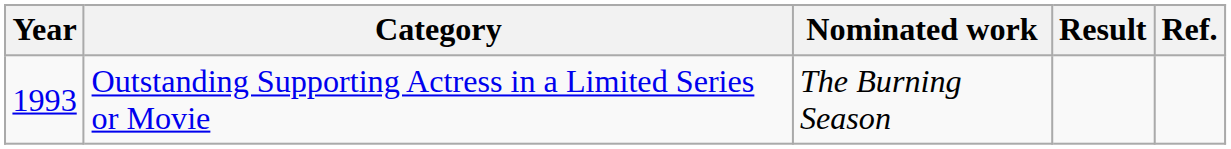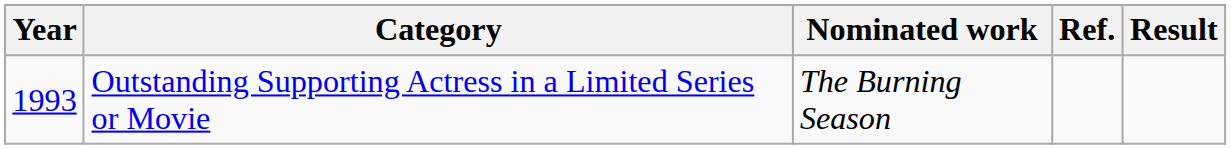columns swapped: Result <-> Ref.
